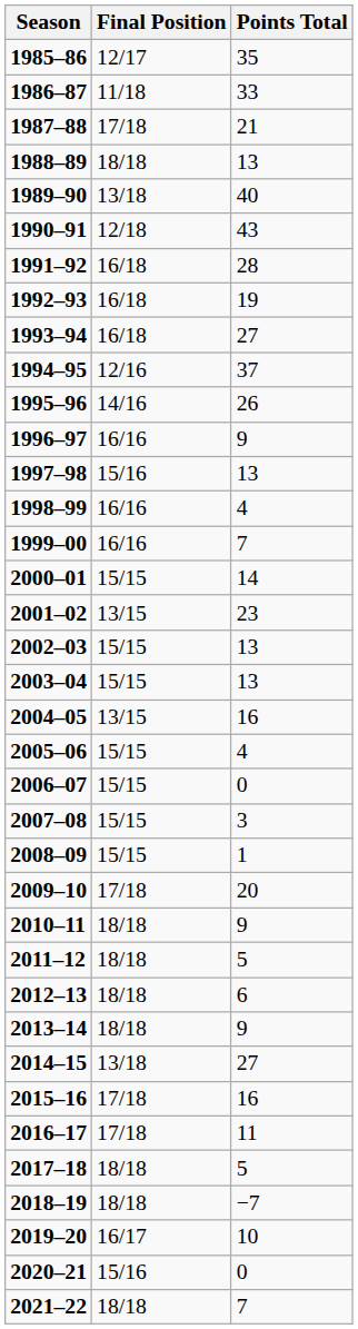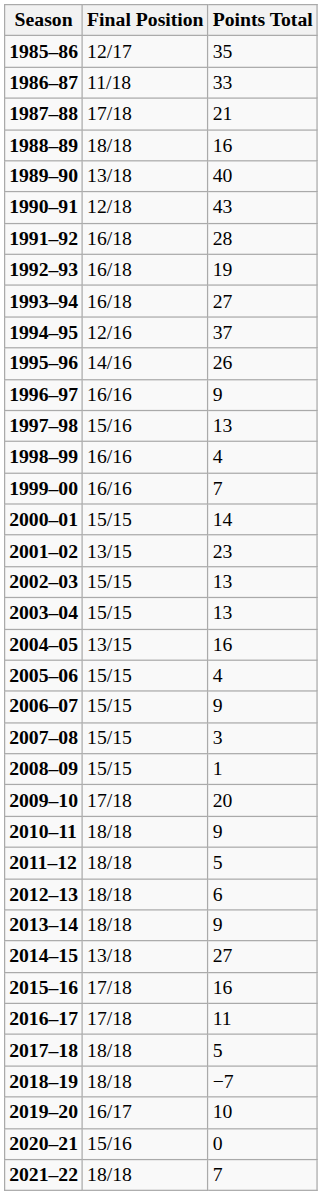1988–89 | Points Total: 13 -> 16
2006–07 | Points Total: 0 -> 9
